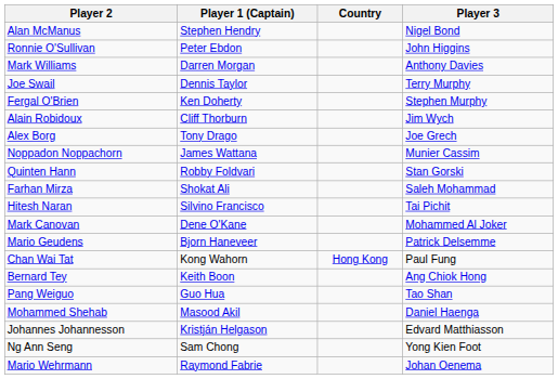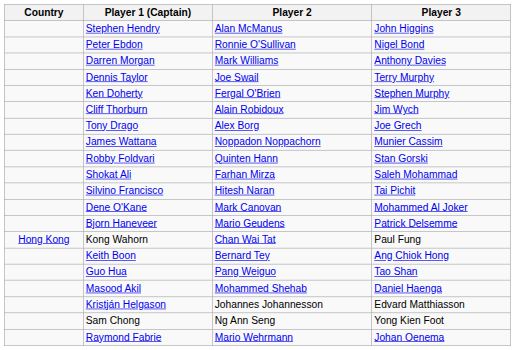columns swapped: Country <-> Player 2
Stephen Hendry | Player 3: Nigel Bond -> John Higgins
Peter Ebdon | Player 3: John Higgins -> Nigel Bond
